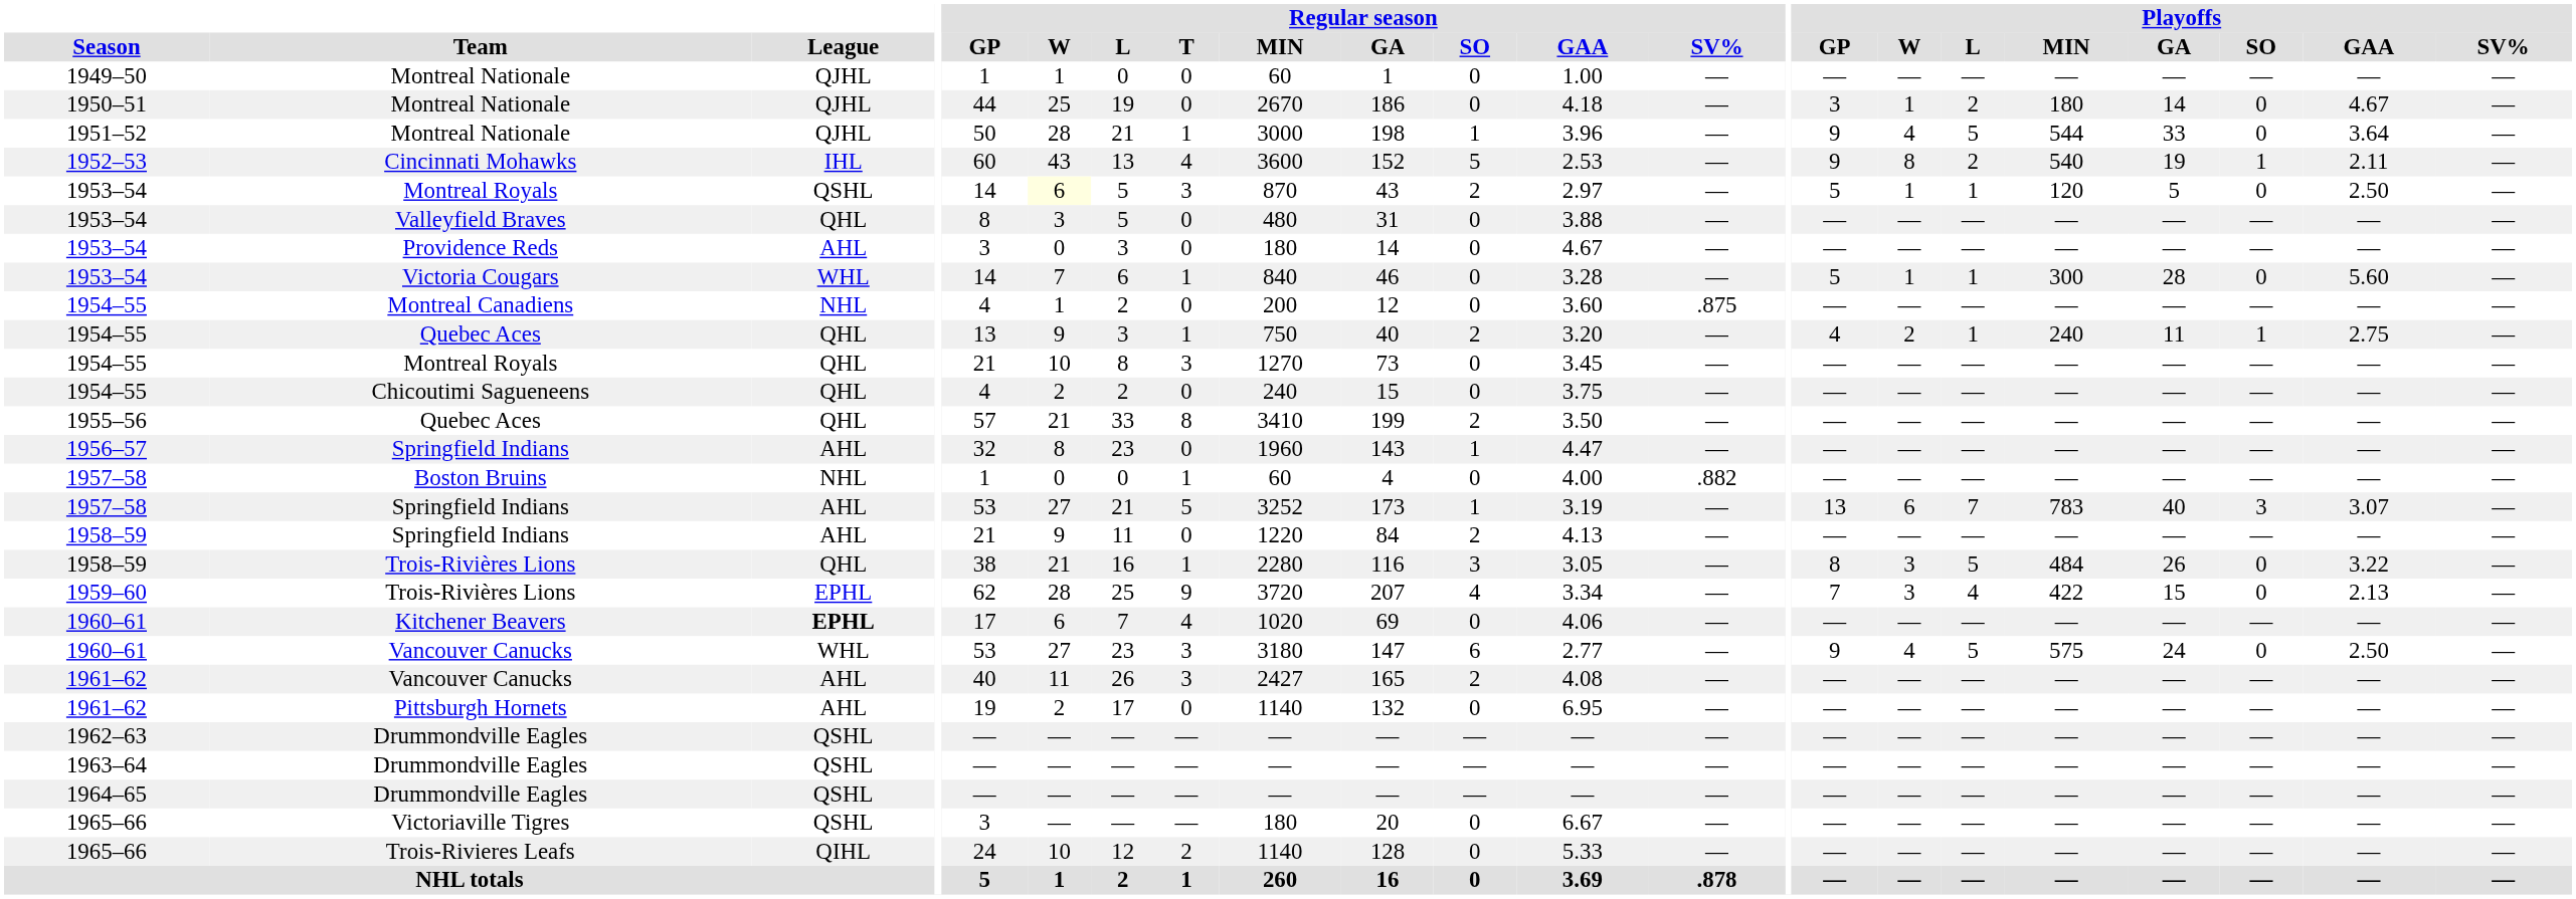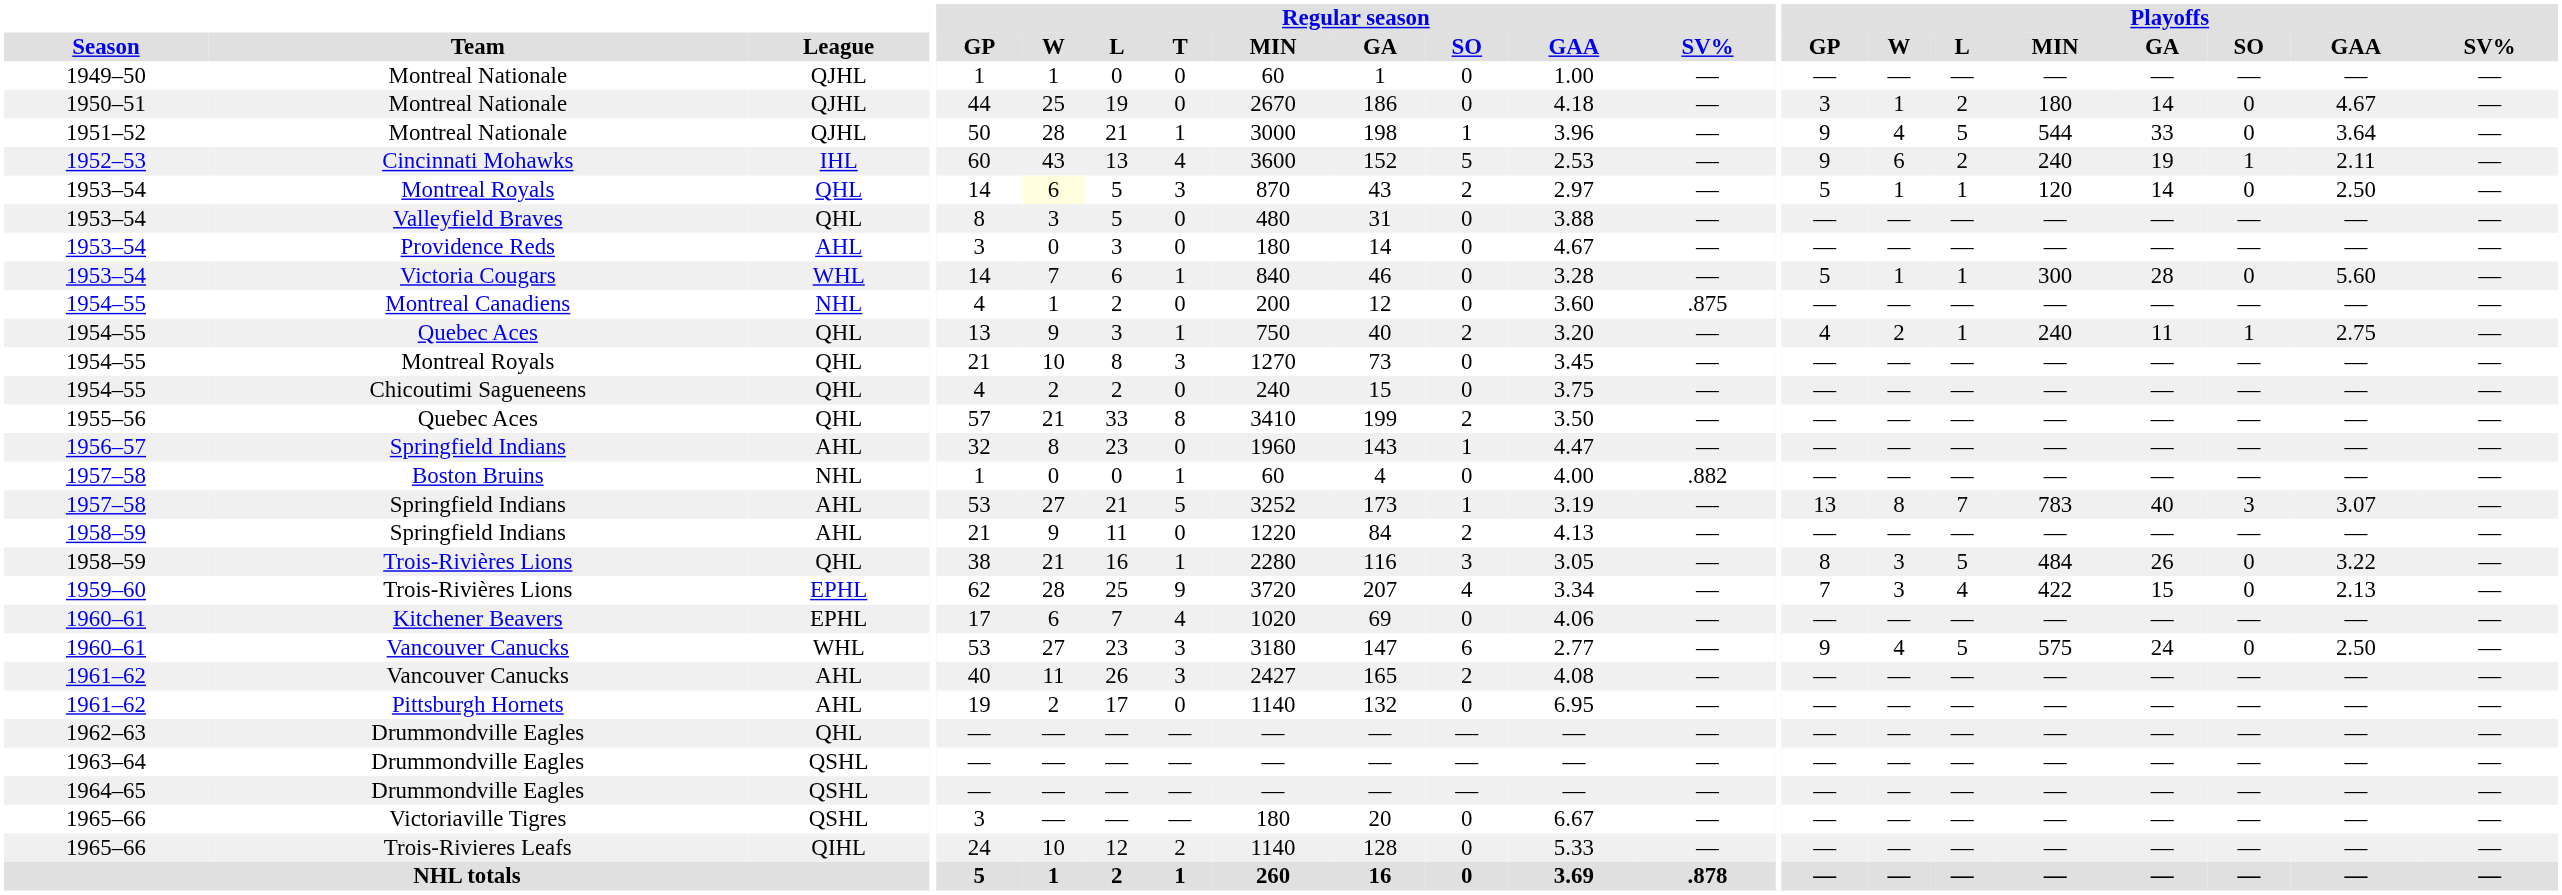Cincinnati Mohawks | Playoffs / W: 8 -> 6
Cincinnati Mohawks | Playoffs / MIN: 540 -> 240
1953–54 / Montreal Royals | League: QSHL -> QHL
1953–54 / Montreal Royals | Playoffs / GA: 5 -> 14
1957–58 / Springfield Indians | Playoffs / W: 6 -> 8
Kitchener Beavers | League: bold -> normal
1962–63 / Drummondville Eagles | League: QSHL -> QHL
